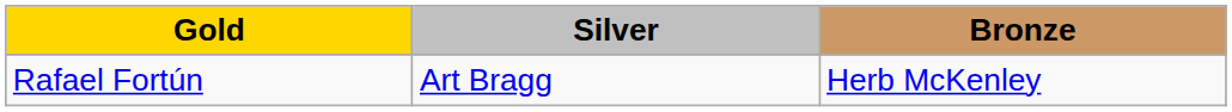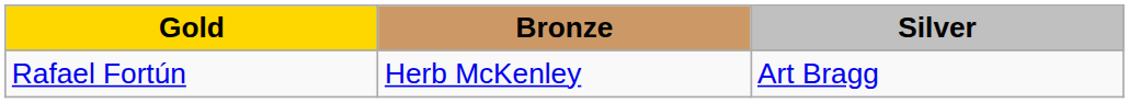columns swapped: Silver <-> Bronze
